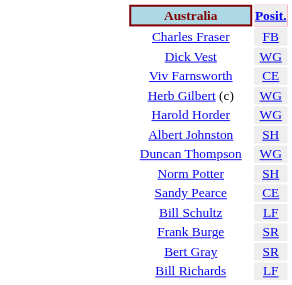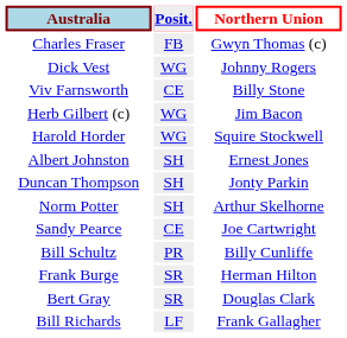+ column: Northern Union | Gwyn Thomas (c) | Johnny Rogers | Billy Stone | Jim Bacon | Squire Stockwell | Ernest Jones | Jonty Parkin | Arthur Skelhorne | Joe Cartwright | Billy Cunliffe | Herman Hilton | Douglas Clark | Frank Gallagher
Duncan Thompson | Posit.: WG -> SH
Bill Schultz | Posit.: LF -> PR
